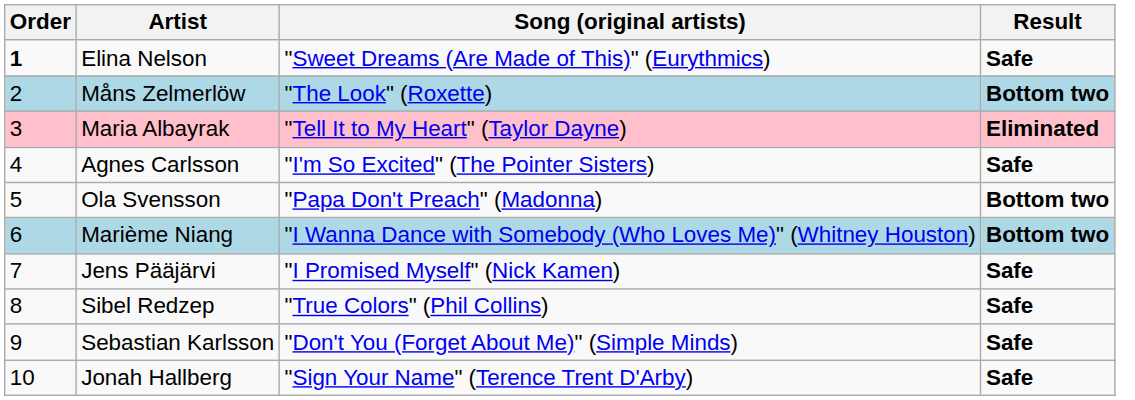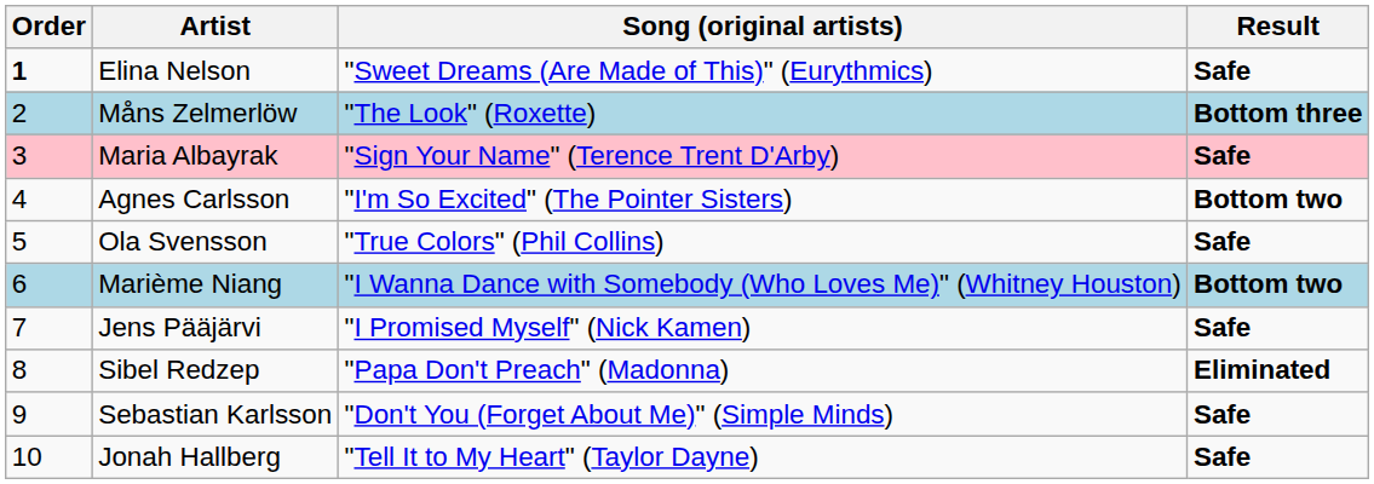Måns Zelmerlöw | Result: Bottom two -> Bottom three
Maria Albayrak | Song (original artists): "Tell It to My Heart" (Taylor Dayne) -> "Sign Your Name" (Terence Trent D'Arby)
Maria Albayrak | Result: Eliminated -> Safe
Agnes Carlsson | Result: Safe -> Bottom two
Ola Svensson | Song (original artists): "Papa Don't Preach" (Madonna) -> "True Colors" (Phil Collins)
Ola Svensson | Result: Bottom two -> Safe
Sibel Redzep | Song (original artists): "True Colors" (Phil Collins) -> "Papa Don't Preach" (Madonna)
Sibel Redzep | Result: Safe -> Eliminated
Jonah Hallberg | Song (original artists): "Sign Your Name" (Terence Trent D'Arby) -> "Tell It to My Heart" (Taylor Dayne)
